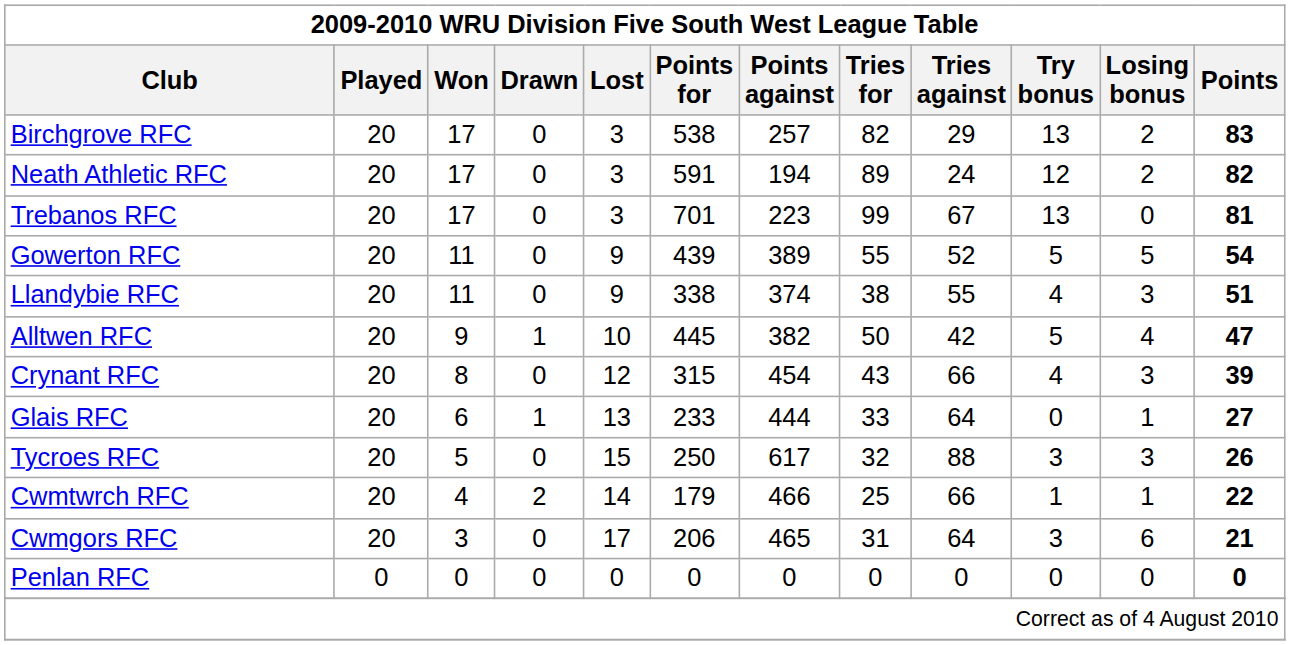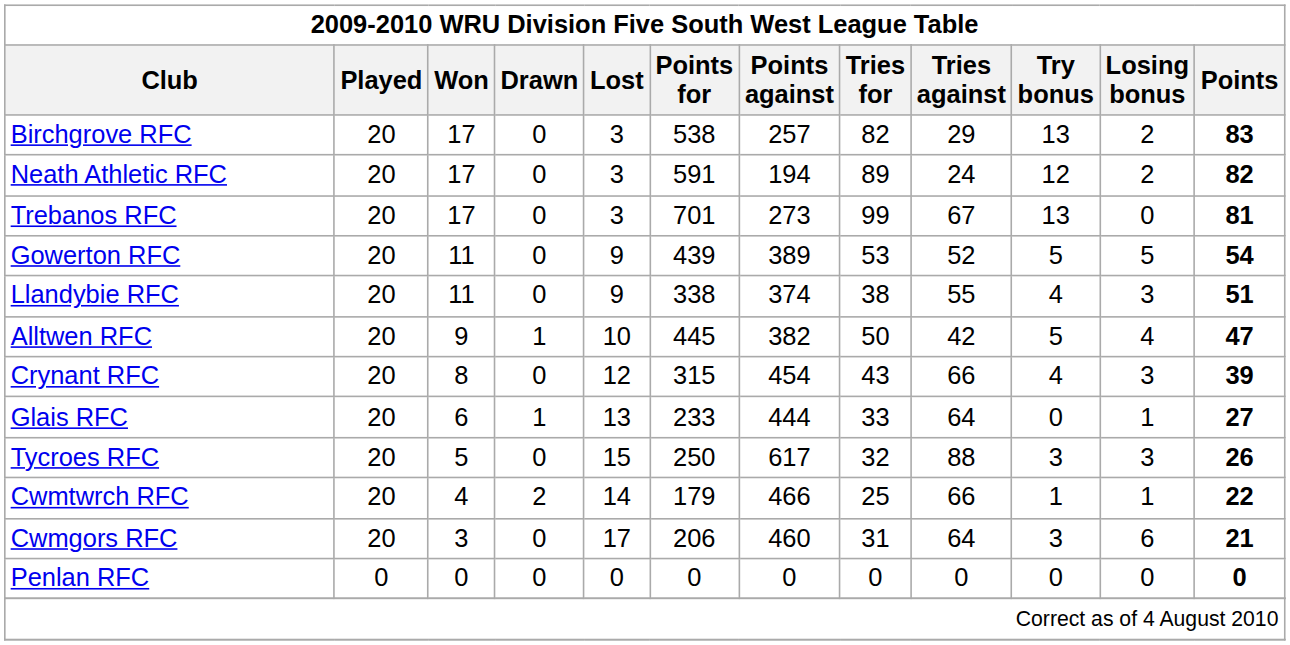Trebanos RFC | Points against: 223 -> 273
Gowerton RFC | Tries for: 55 -> 53
Cwmgors RFC | Points against: 465 -> 460
